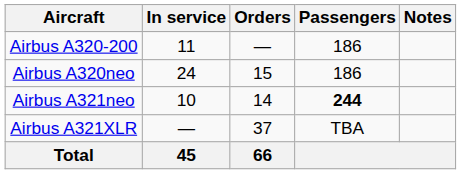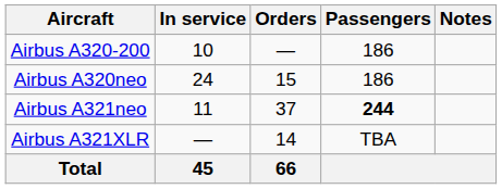Airbus A320-200 | In service: 11 -> 10
Airbus A321neo | In service: 10 -> 11
Airbus A321neo | Orders: 14 -> 37
Airbus A321XLR | Orders: 37 -> 14
